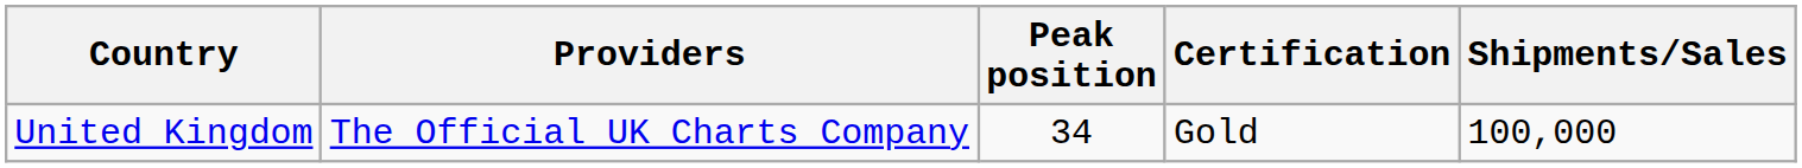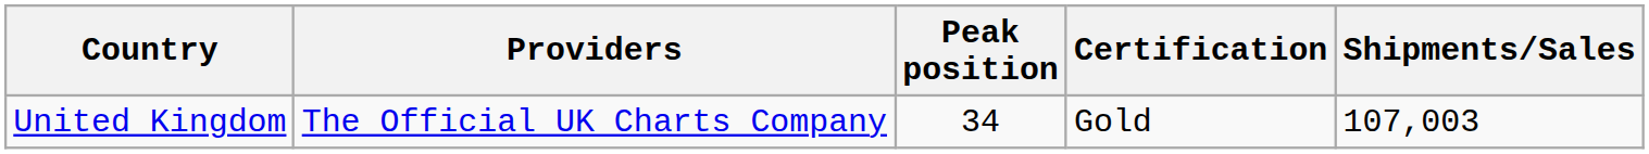United Kingdom | Shipments/Sales: 100,000 -> 107,003
